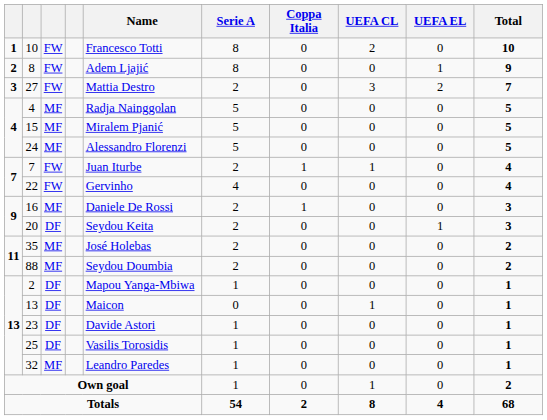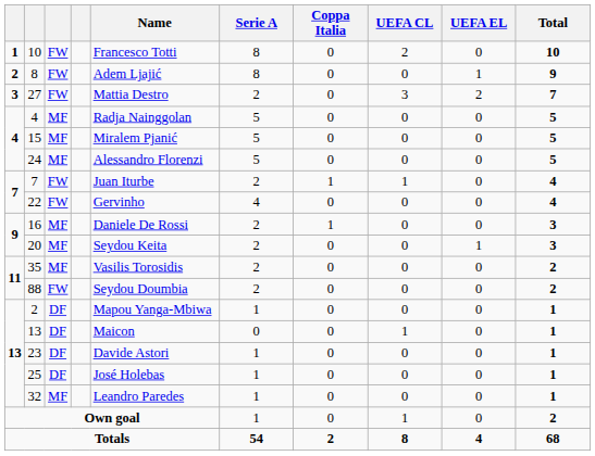20 | column 3: DF -> MF
35 | Name: José Holebas -> Vasilis Torosidis
88 | column 3: MF -> FW
25 | Name: Vasilis Torosidis -> José Holebas
